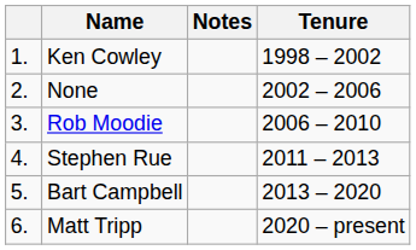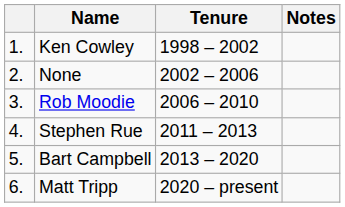columns swapped: Tenure <-> Notes
